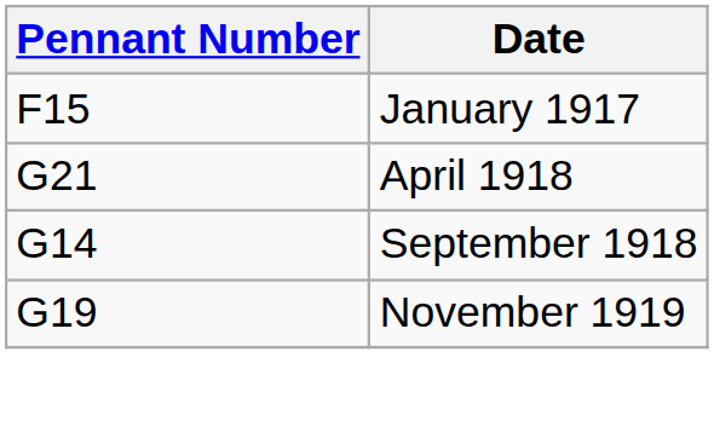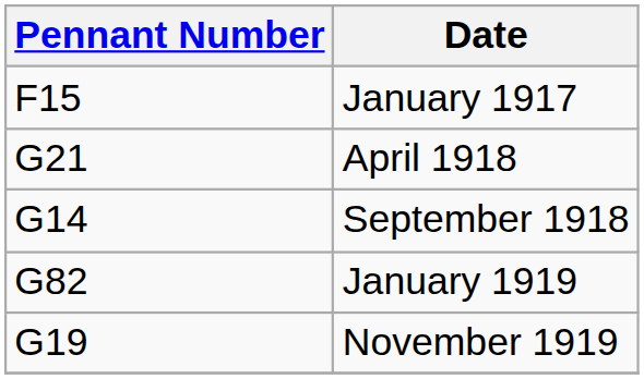+ row: G82 | January 1919
